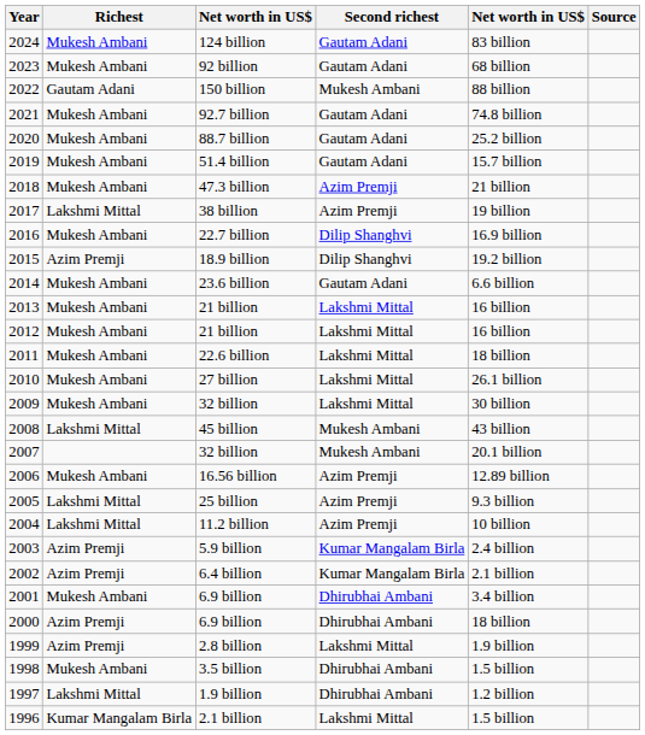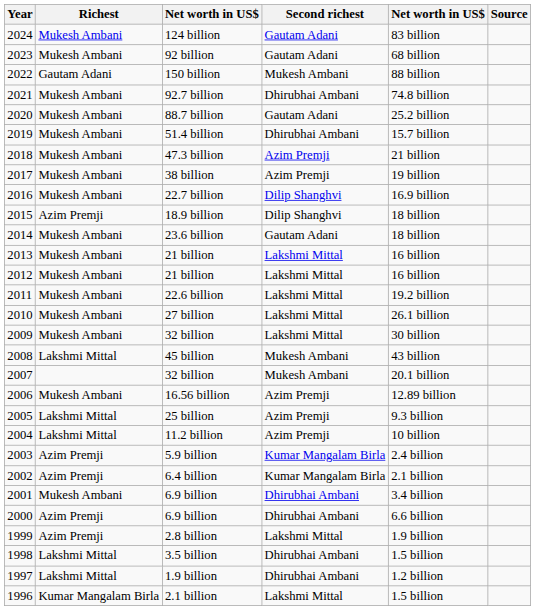2021 | Second richest: Gautam Adani -> Dhirubhai Ambani
2019 | Second richest: Gautam Adani -> Dhirubhai Ambani
2017 | Richest: Lakshmi Mittal -> Mukesh Ambani
2015 | column 5: 19.2 billion -> 18 billion
2014 | column 5: 6.6 billion -> 18 billion
2011 | column 5: 18 billion -> 19.2 billion
2000 | column 5: 18 billion -> 6.6 billion
1998 | Richest: Mukesh Ambani -> Lakshmi Mittal
